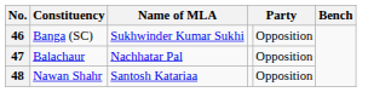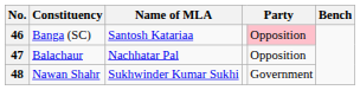46 | Name of MLA: Sukhwinder Kumar Sukhi -> Santosh Katariaa
46 | column 5: no background -> pink background
48 | Name of MLA: Santosh Katariaa -> Sukhwinder Kumar Sukhi
48 | column 5: Opposition -> Government
